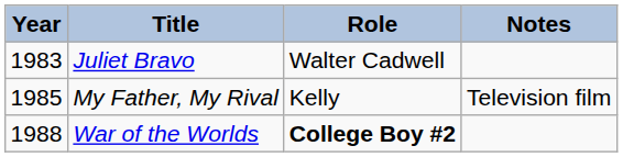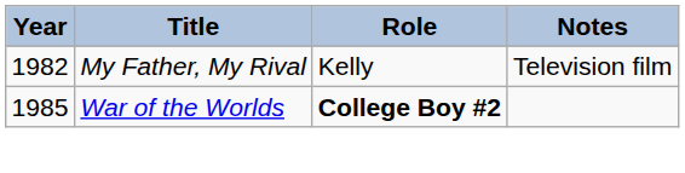- row: 1983 | Juliet Bravo | Walter Cadwell
My Father, My Rival | Year: 1985 -> 1982
War of the Worlds | Year: 1988 -> 1985
